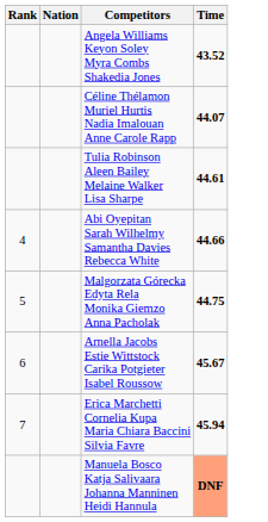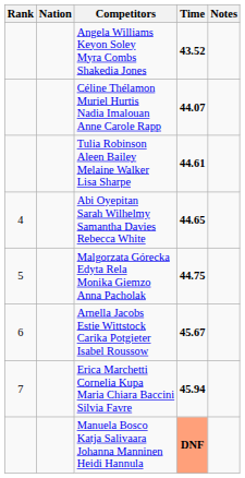+ column: Notes
Abi Oyepitan Sarah Wilhelmy Samantha Davies Rebecca White | Time: 44.66 -> 44.65
